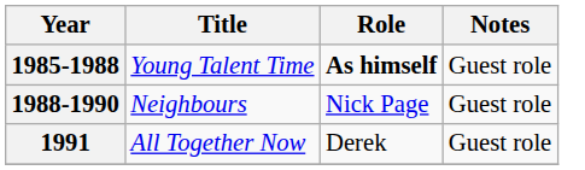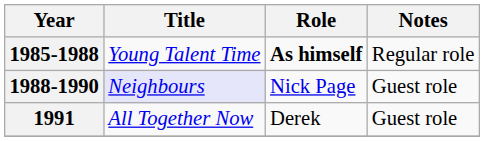1985-1988 | Notes: Guest role -> Regular role
1988-1990 | Title: no background -> lavender background
